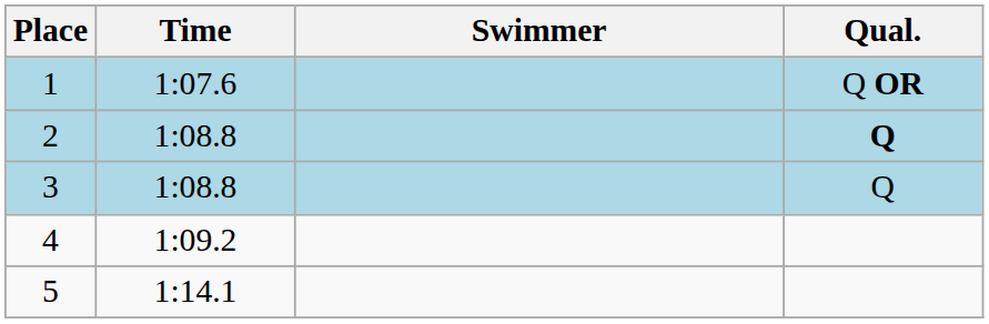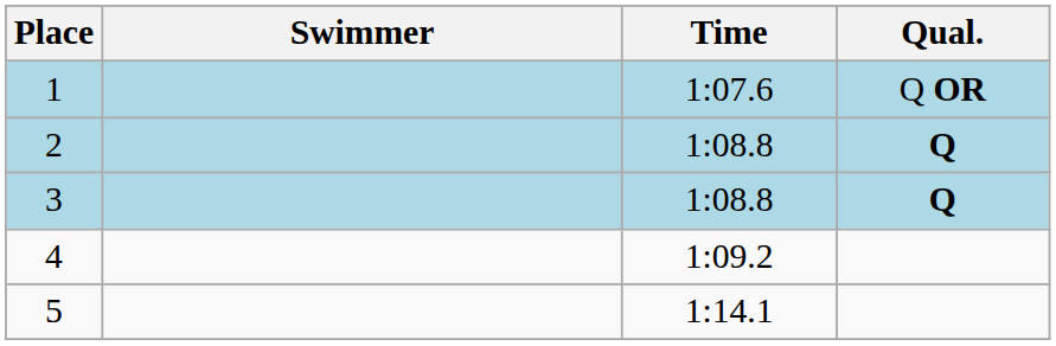columns swapped: Swimmer <-> Time
3 | Qual.: normal -> bold
